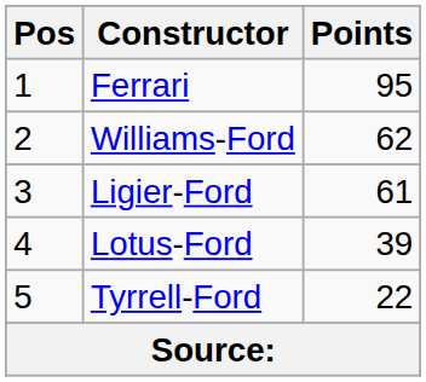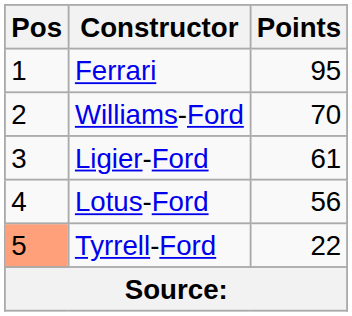Williams-Ford | Points: 62 -> 70
Lotus-Ford | Points: 39 -> 56
Tyrrell-Ford | Pos: no background -> lightsalmon background
